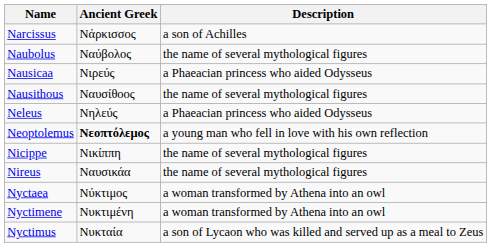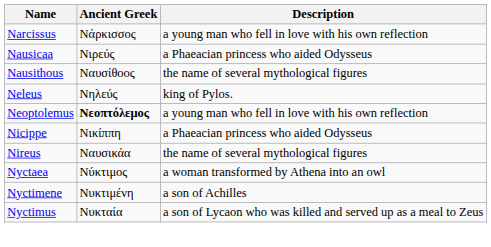Narcissus | Description: a son of Achilles -> a young man who fell in love with his own reflection
- row: Naubolus | Ναύβολος | the name of several mythological figures
Neleus | Description: a Phaeacian princess who aided Odysseus -> king of Pylos.
Nicippe | Description: the name of several mythological figures -> a Phaeacian princess who aided Odysseus
Nyctimene | Description: a woman transformed by Athena into an owl -> a son of Achilles
